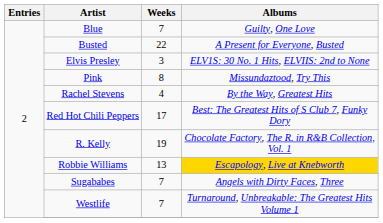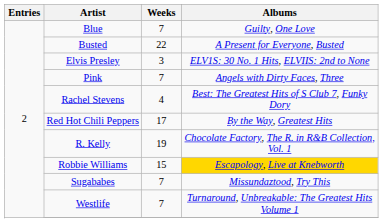Pink | Weeks: 8 -> 7
Pink | Albums: Missundaztood, Try This -> Angels with Dirty Faces, Three
Rachel Stevens | Albums: By the Way, Greatest Hits -> Best: The Greatest Hits of S Club 7, Funky Dory
Red Hot Chili Peppers | Albums: Best: The Greatest Hits of S Club 7, Funky Dory -> By the Way, Greatest Hits
Robbie Williams | Weeks: 13 -> 15
Sugababes | Albums: Angels with Dirty Faces, Three -> Missundaztood, Try This
